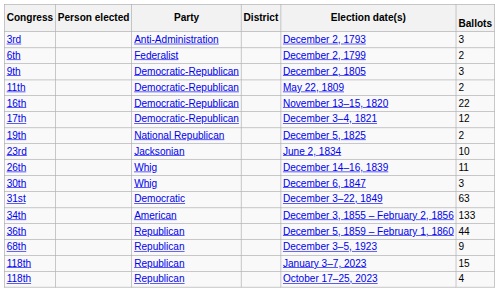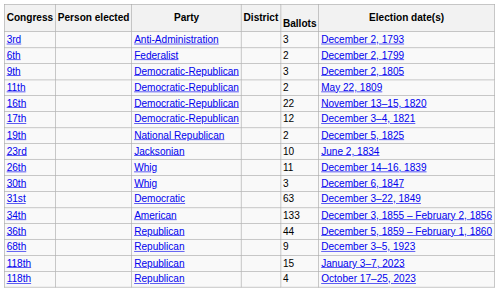columns swapped: Ballots <-> Election date(s)
